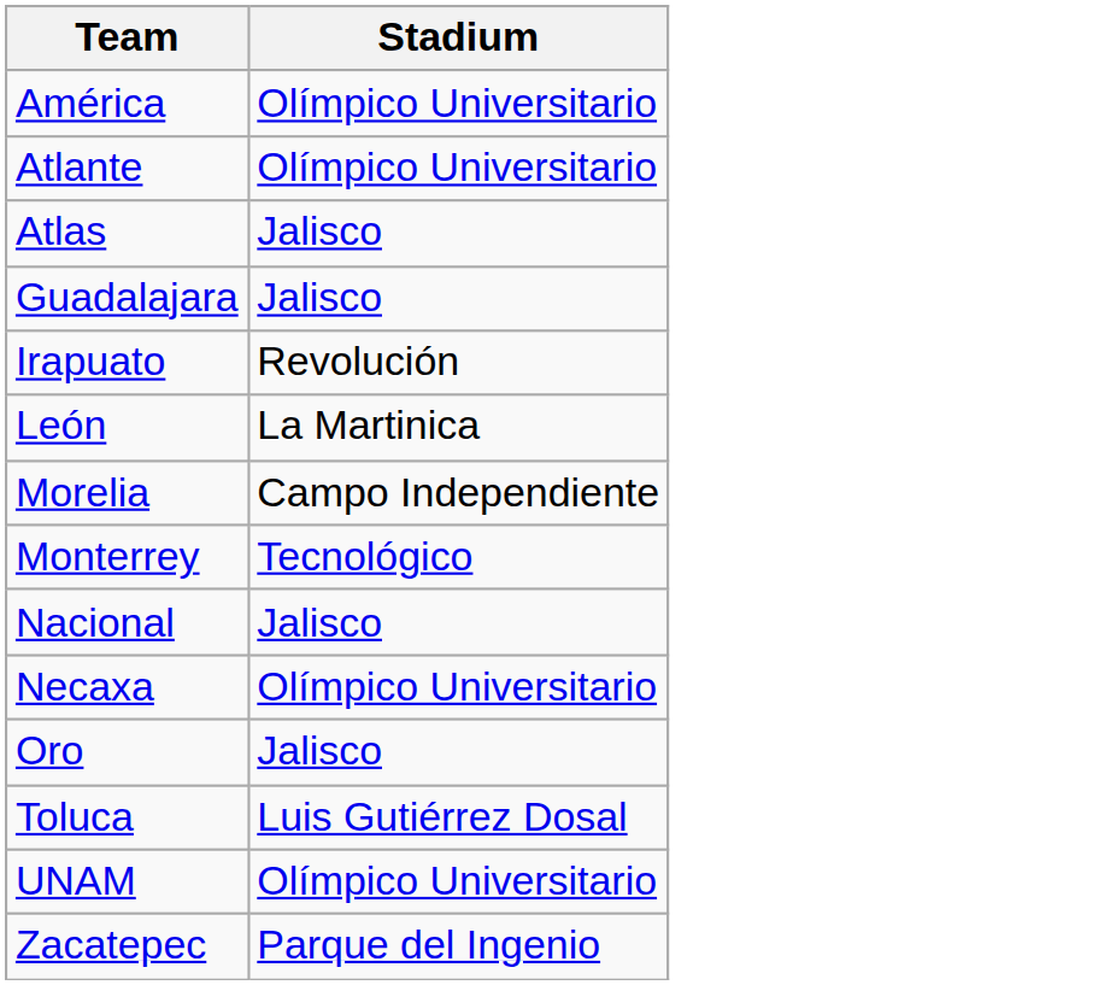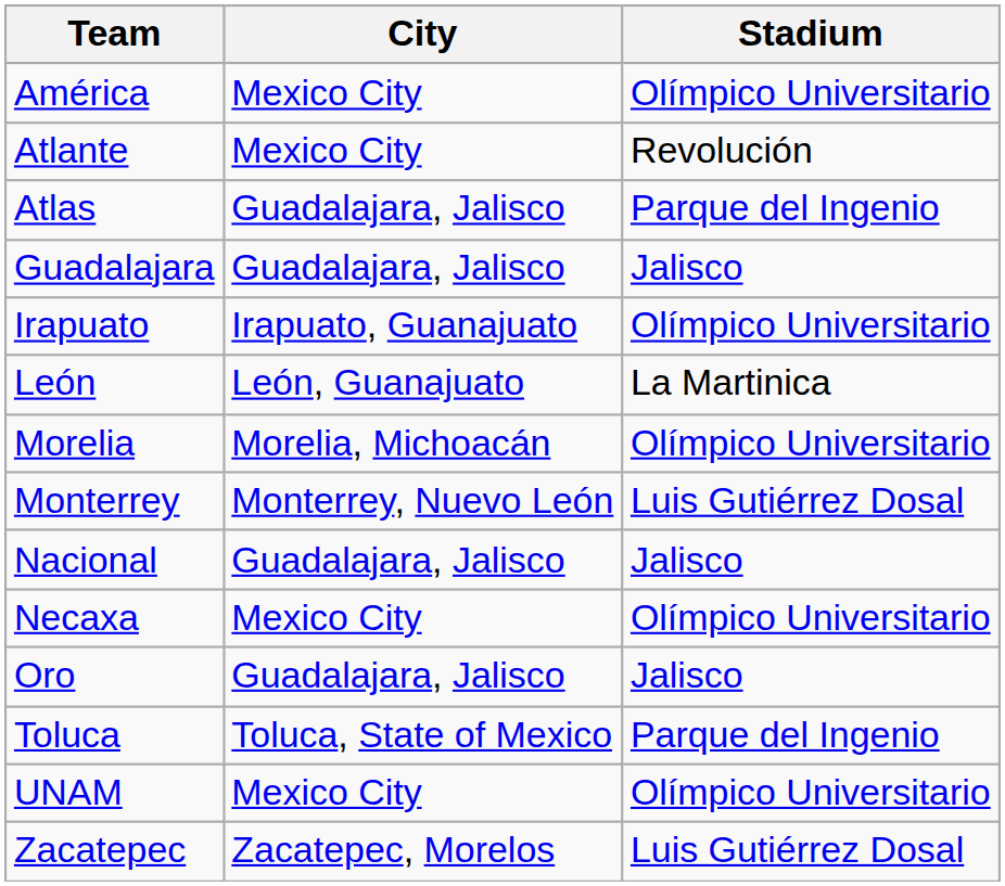+ column: City | Mexico City | Mexico City | Guadalajara, Jalisco | Guadalajara, Jalisco | Irapuato, Guanajuato | León, Guanajuato | Morelia, Michoacán | Monterrey, Nuevo León | Guadalajara, Jalisco | Mexico City | Guadalajara, Jalisco | Toluca, State of Mexico | Mexico City | Zacatepec, Morelos
Atlante | Stadium: Olímpico Universitario -> Revolución
Atlas | Stadium: Jalisco -> Parque del Ingenio
Irapuato | Stadium: Revolución -> Olímpico Universitario
Morelia | Stadium: Campo Independiente -> Olímpico Universitario
Monterrey | Stadium: Tecnológico -> Luis Gutiérrez Dosal
Toluca | Stadium: Luis Gutiérrez Dosal -> Parque del Ingenio
Zacatepec | Stadium: Parque del Ingenio -> Luis Gutiérrez Dosal
